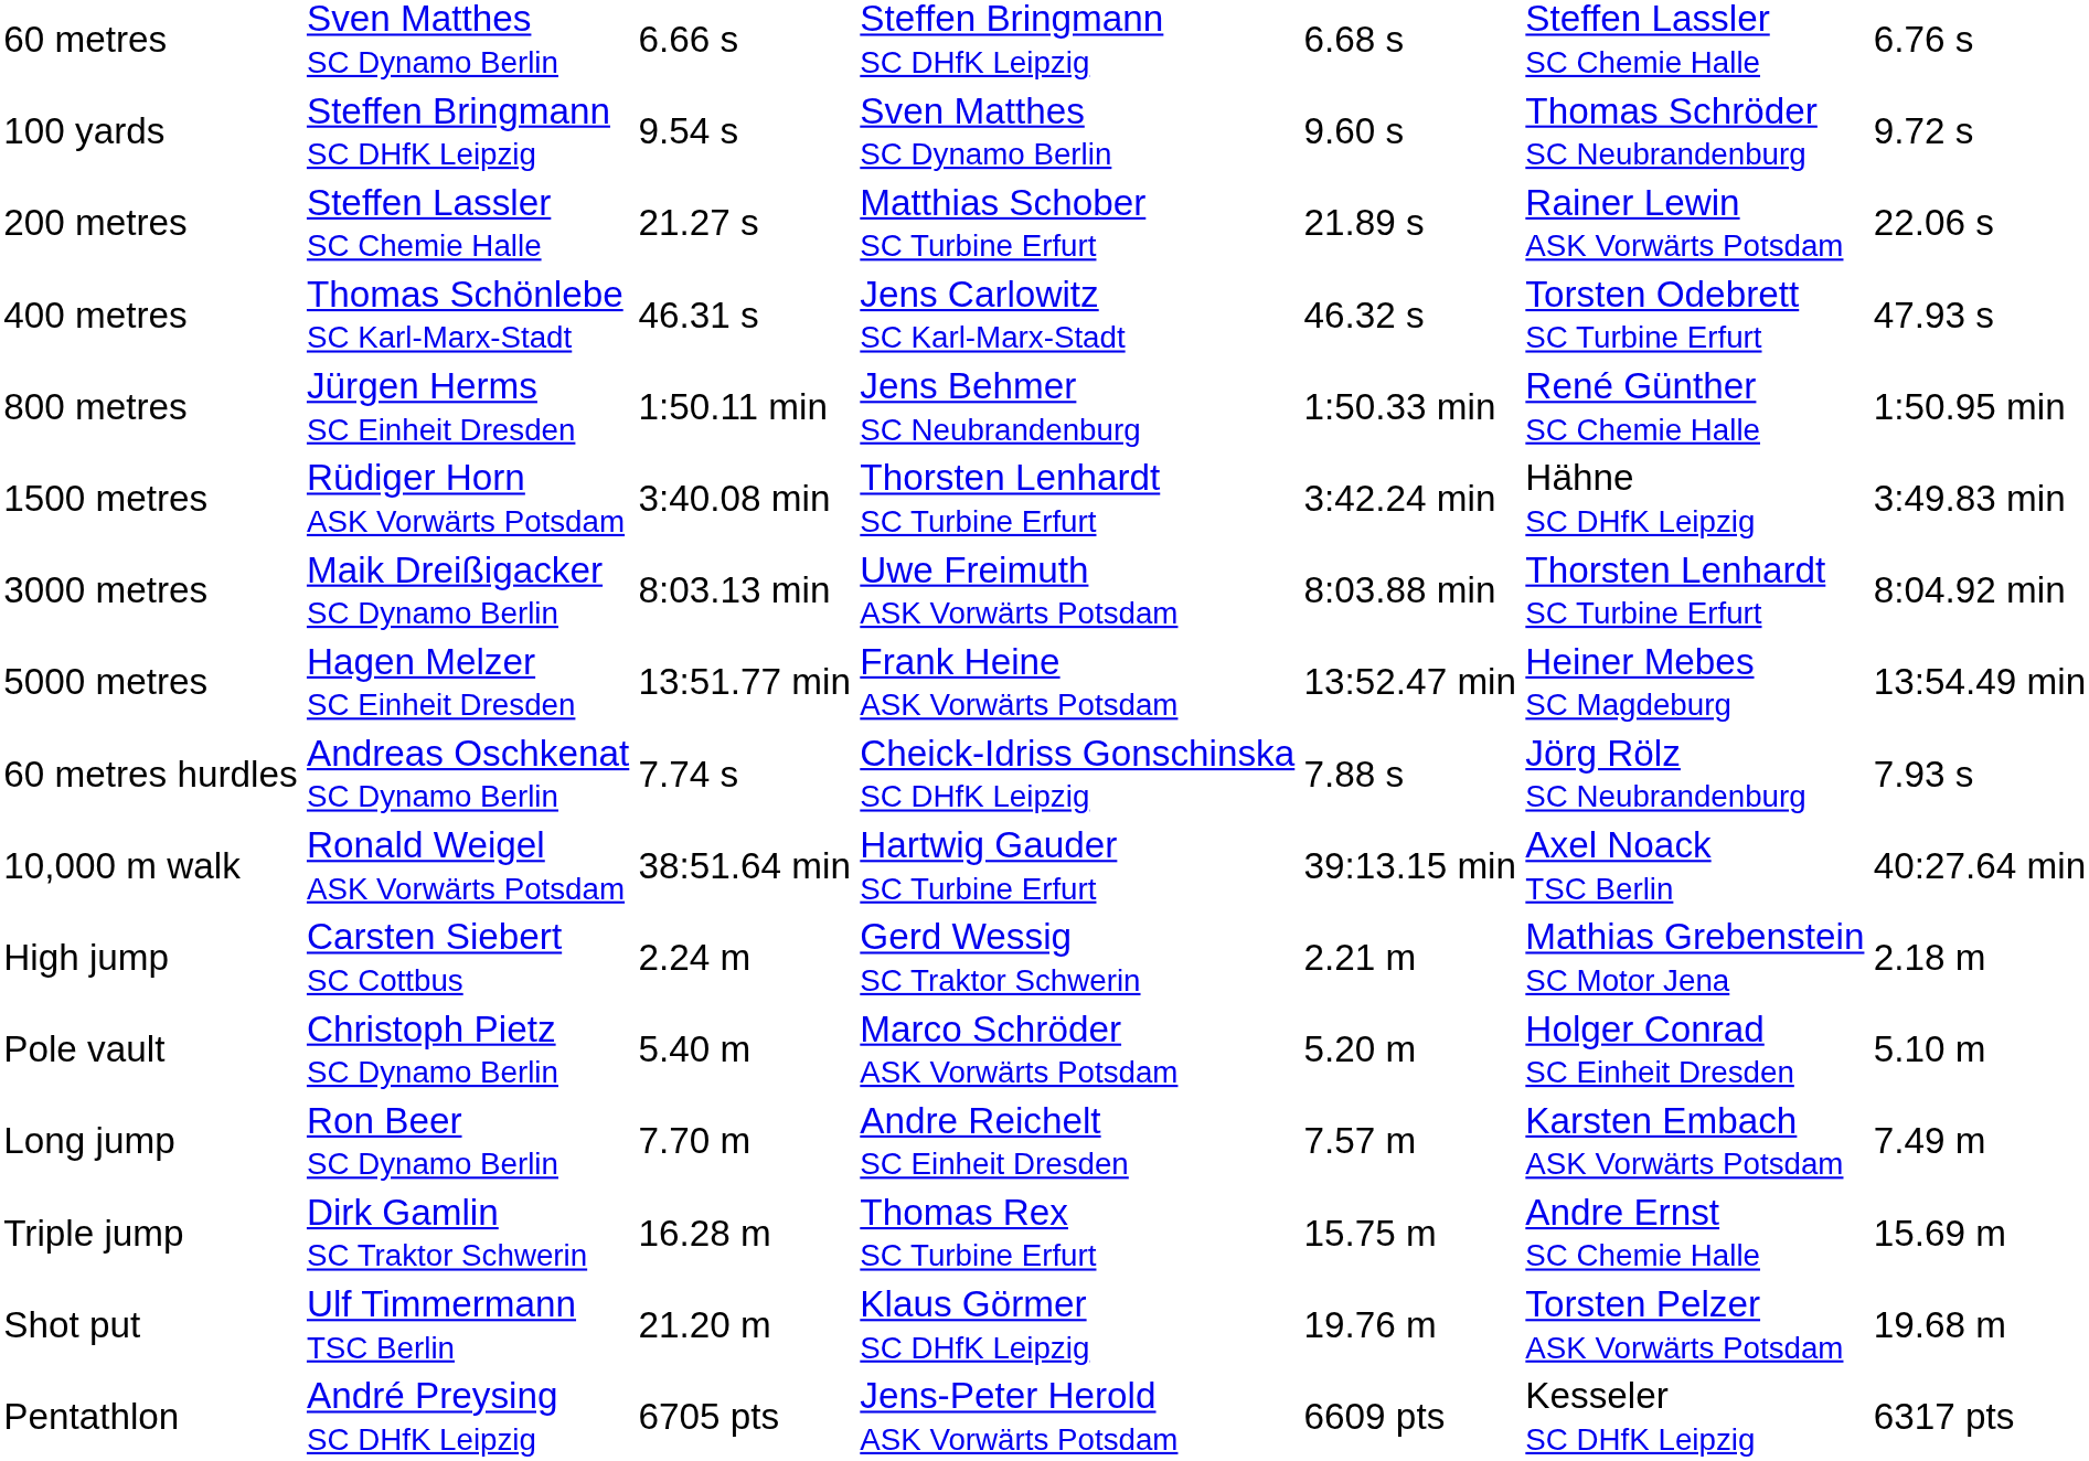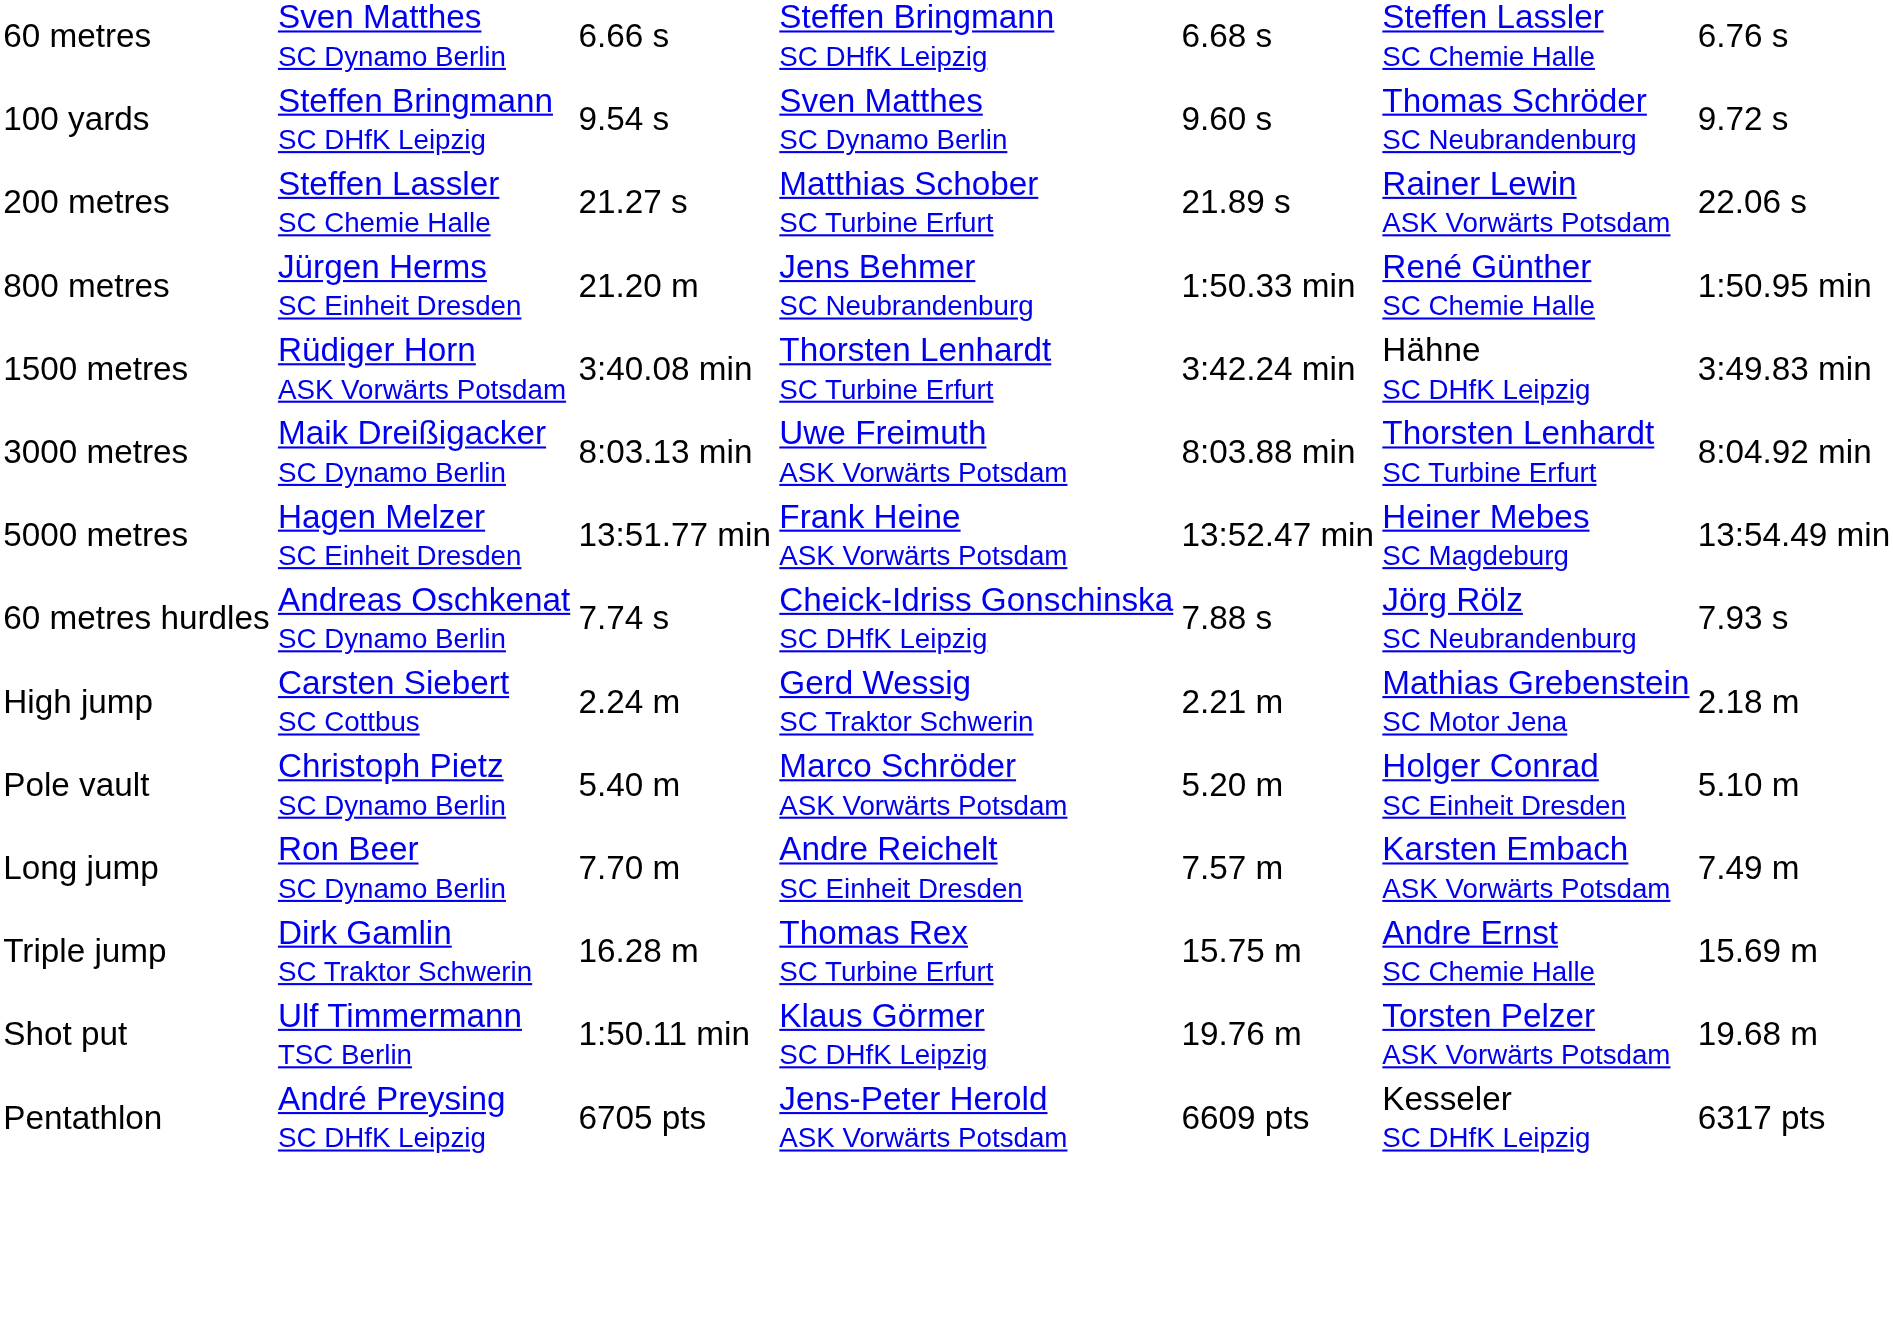- row: 400 metres | Thomas Schönlebe SC Karl-Marx-Stadt | 46.31 s | Jens Carlowitz SC Karl-Marx-Stadt | 46.32 s | Torsten Odebrett SC Turbine Erfurt | 47.93 s
800 metres | column 3: 1:50.11 min -> 21.20 m
- row: 10,000 m walk | Ronald Weigel ASK Vorwärts Potsdam | 38:51.64 min | Hartwig Gauder SC Turbine Erfurt | 39:13.15 min | Axel Noack TSC Berlin | 40:27.64 min
Shot put | column 3: 21.20 m -> 1:50.11 min
